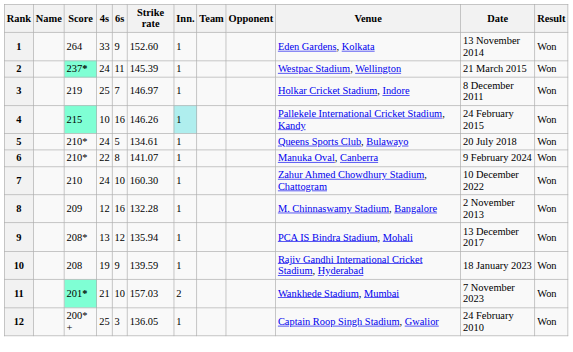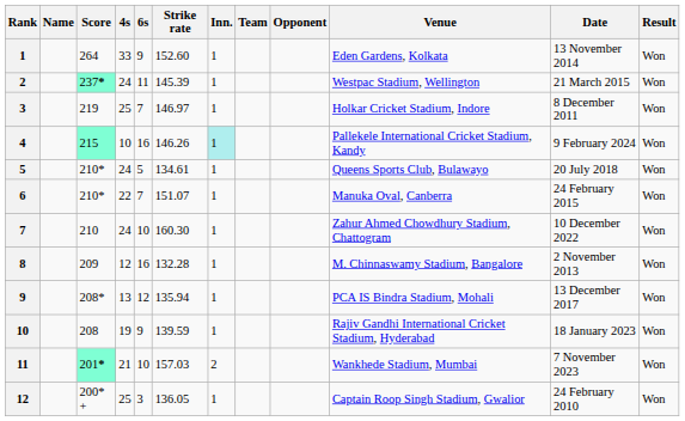4 | Date: 24 February 2015 -> 9 February 2024
6 | 6s: 8 -> 7
6 | Strike rate: 141.07 -> 151.07
6 | Date: 9 February 2024 -> 24 February 2015
